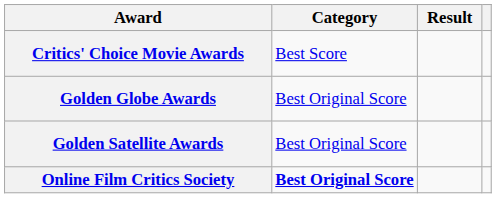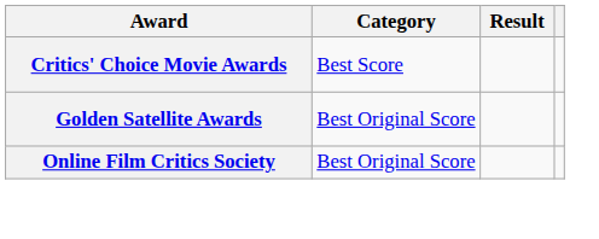- row: Golden Globe Awards | Best Original Score
Online Film Critics Society | Category: bold -> normal
